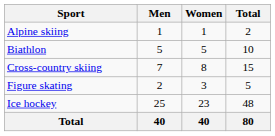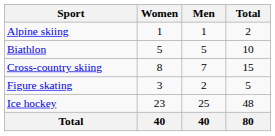columns swapped: Men <-> Women
